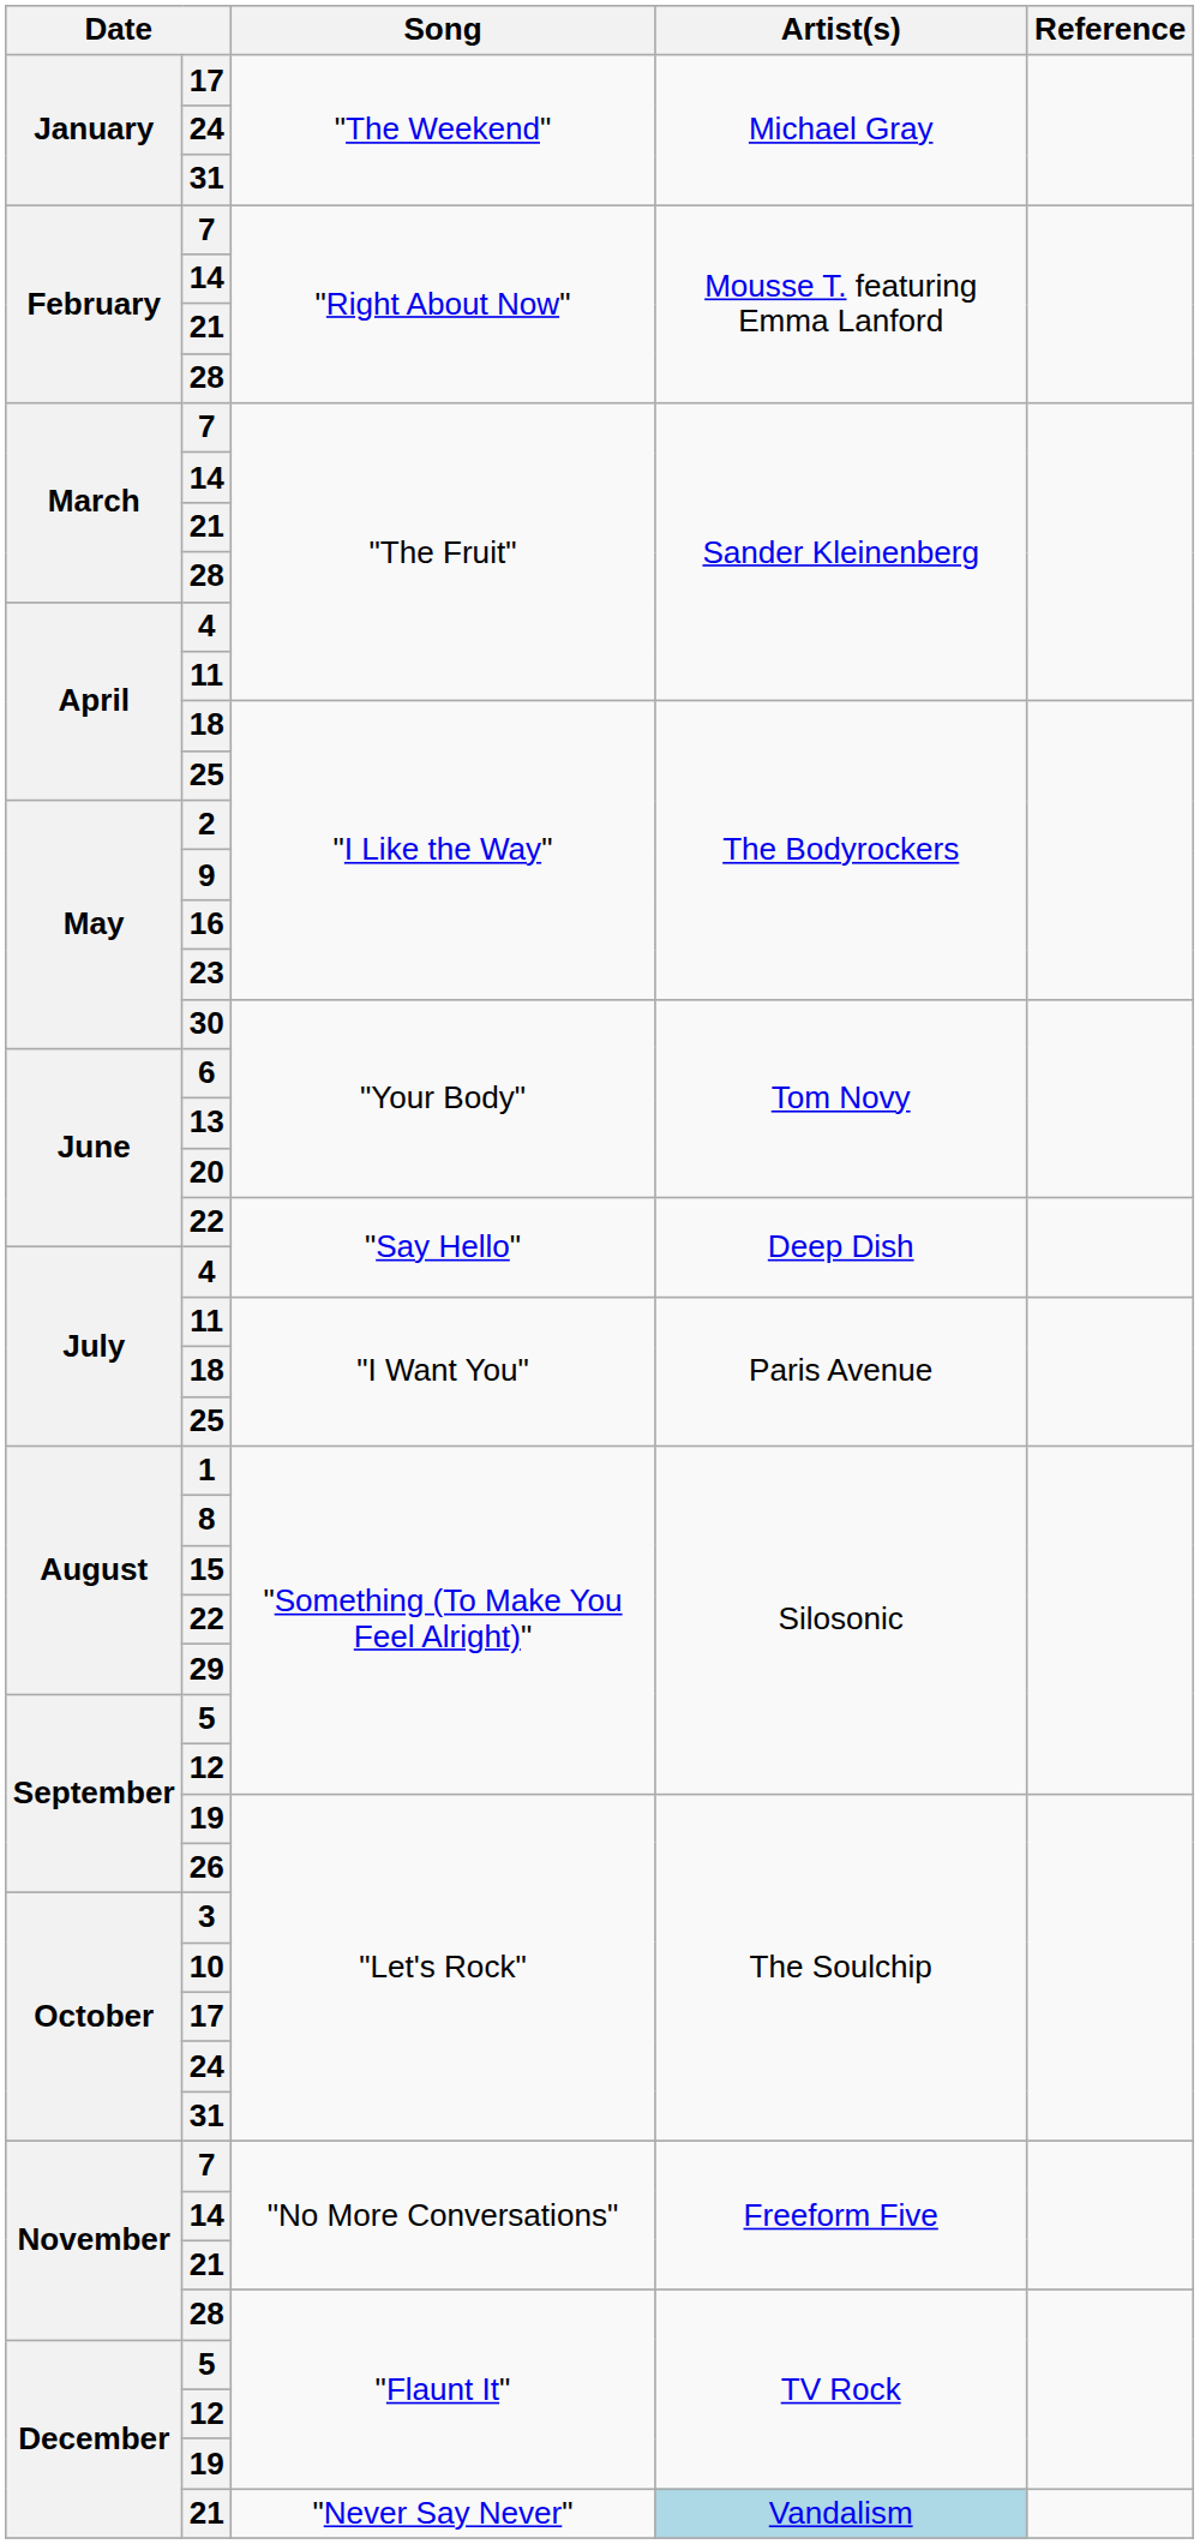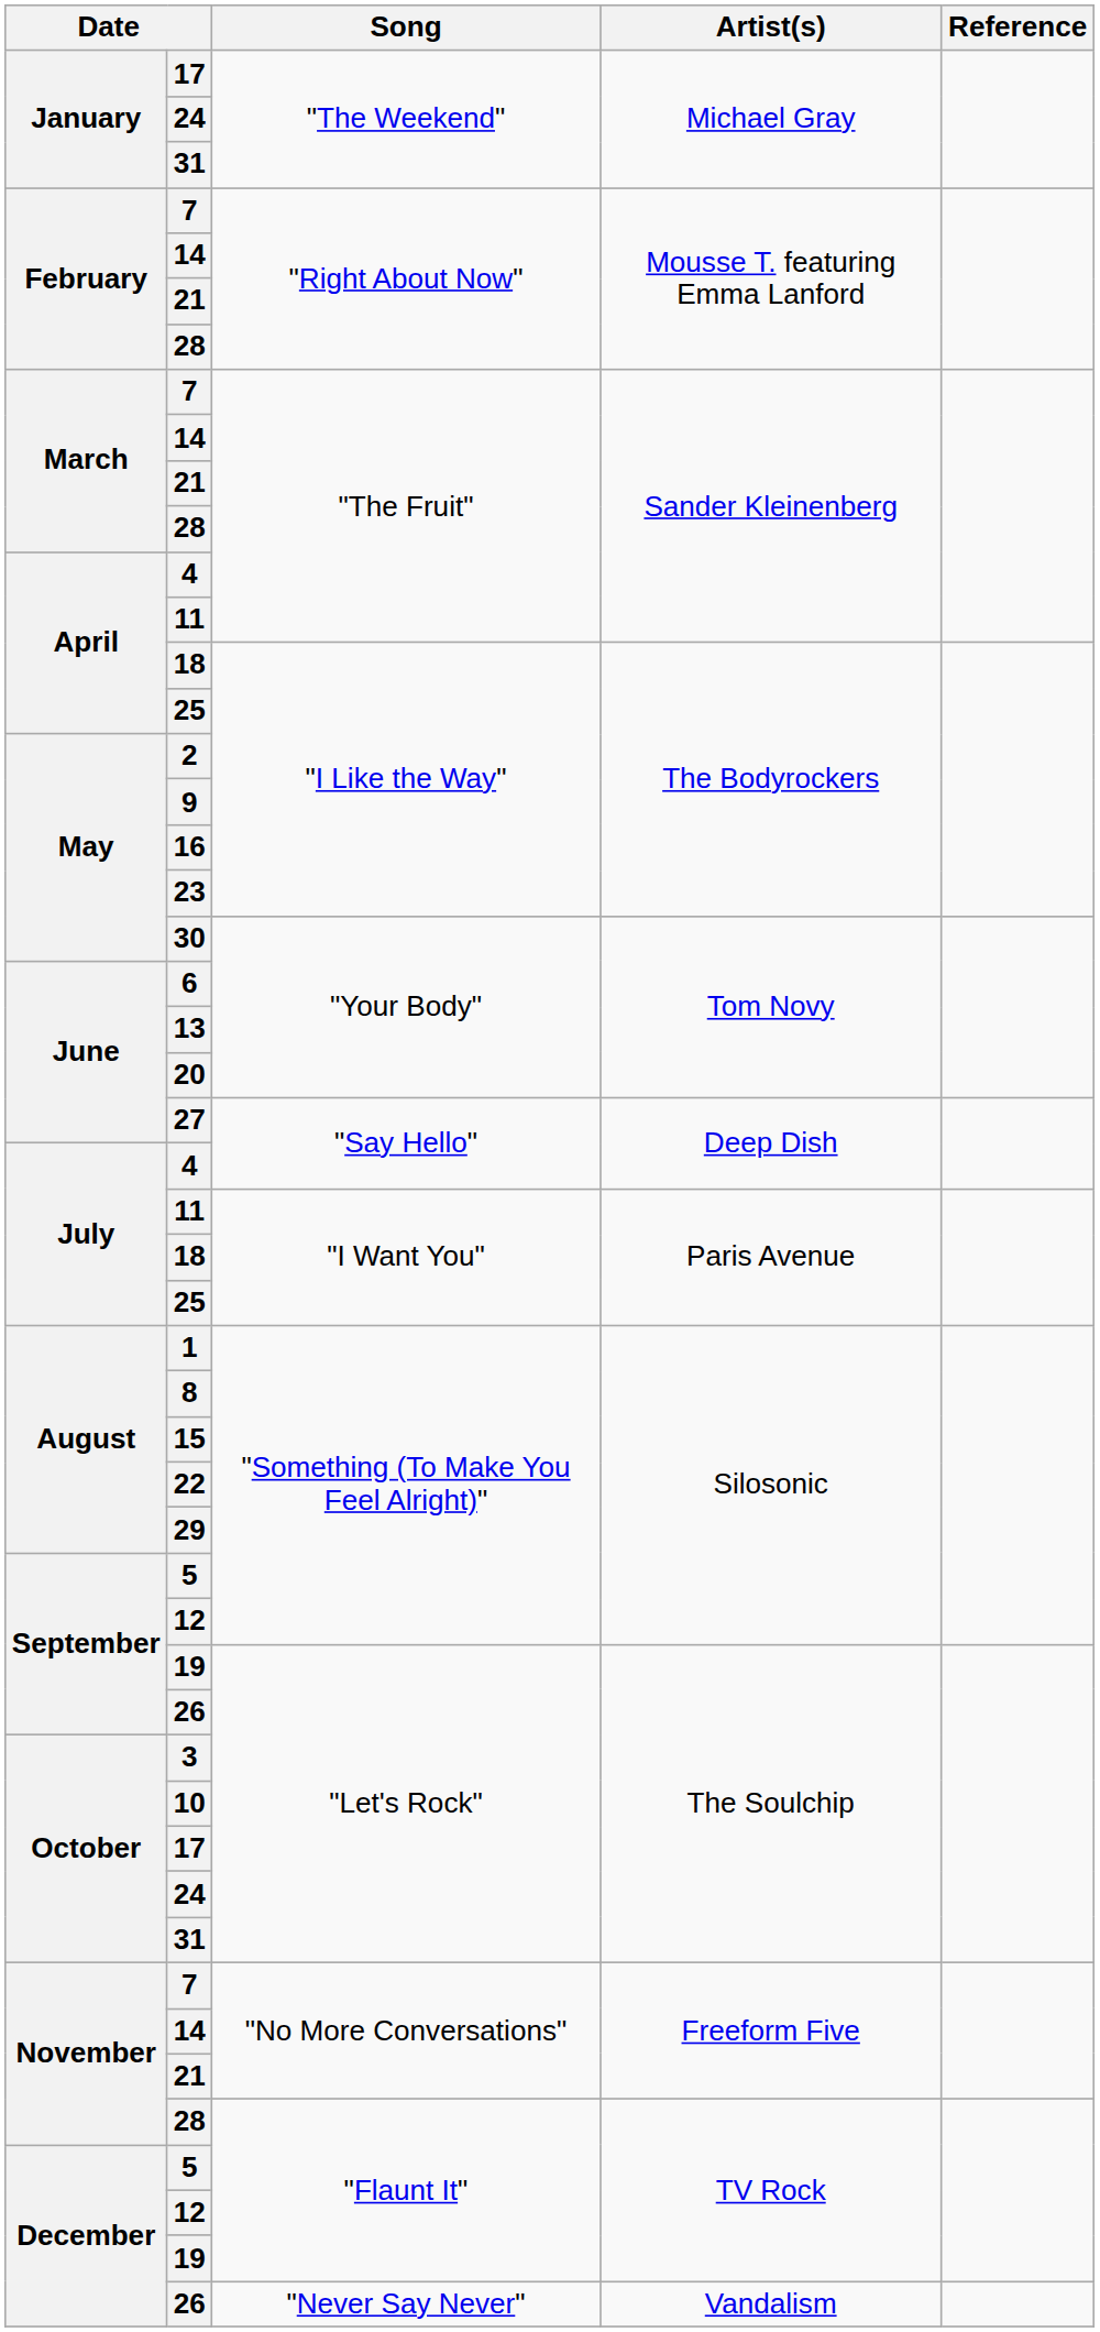June / "Say Hello" | column 2: 22 -> 27
December / "Never Say Never" | column 2: 21 -> 26
December / "Never Say Never" | Artist(s): lightblue background -> no background
